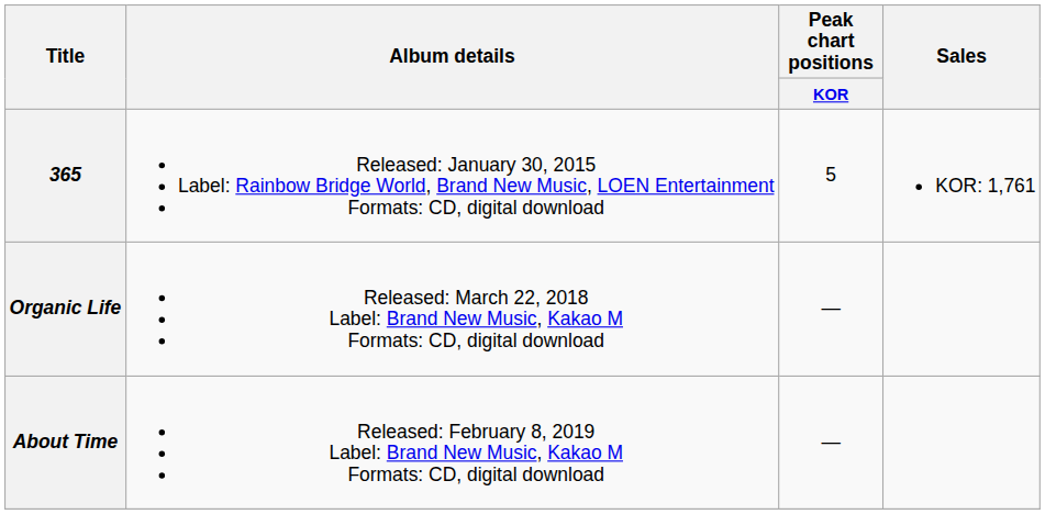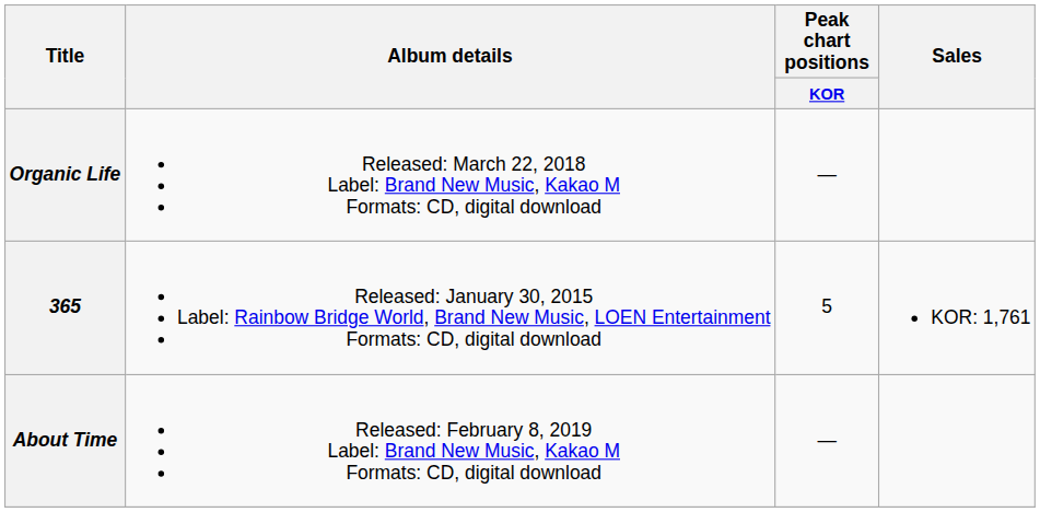rows swapped: 365 <-> Organic Life
